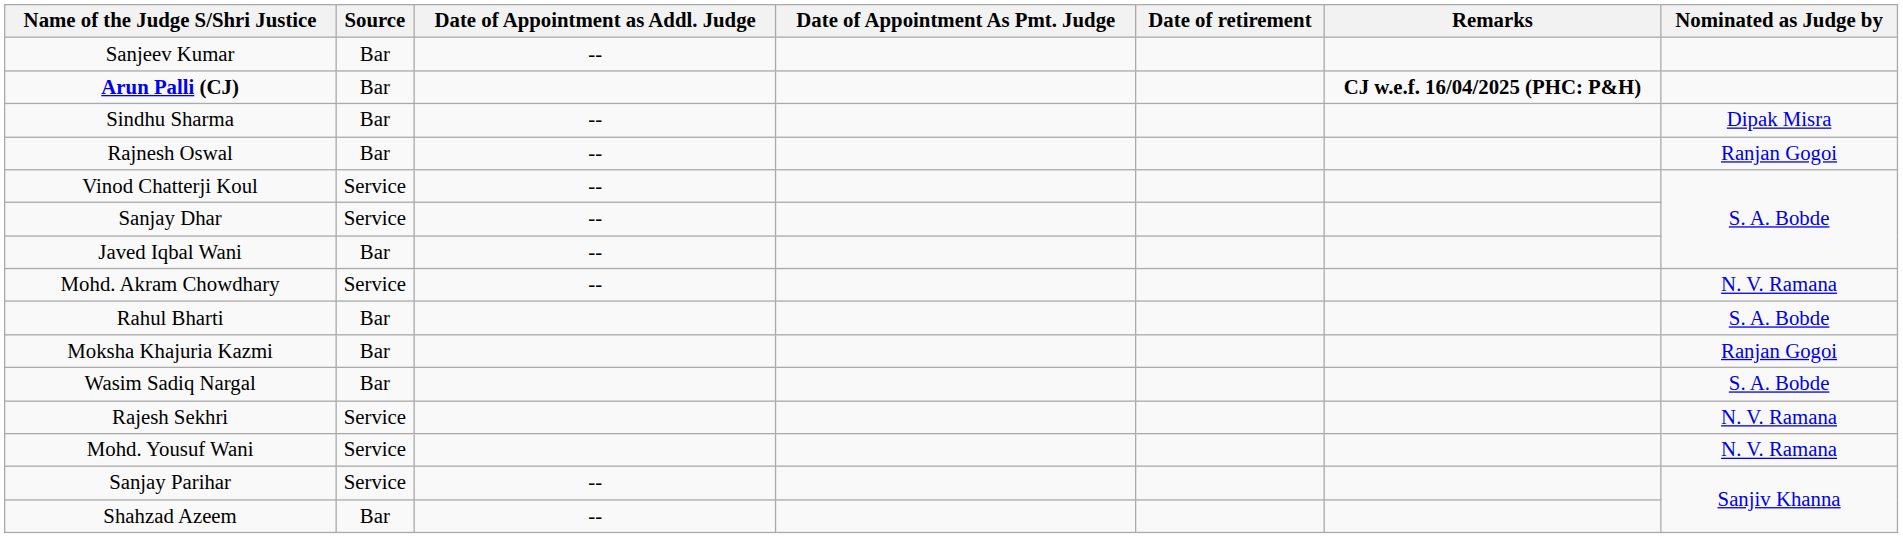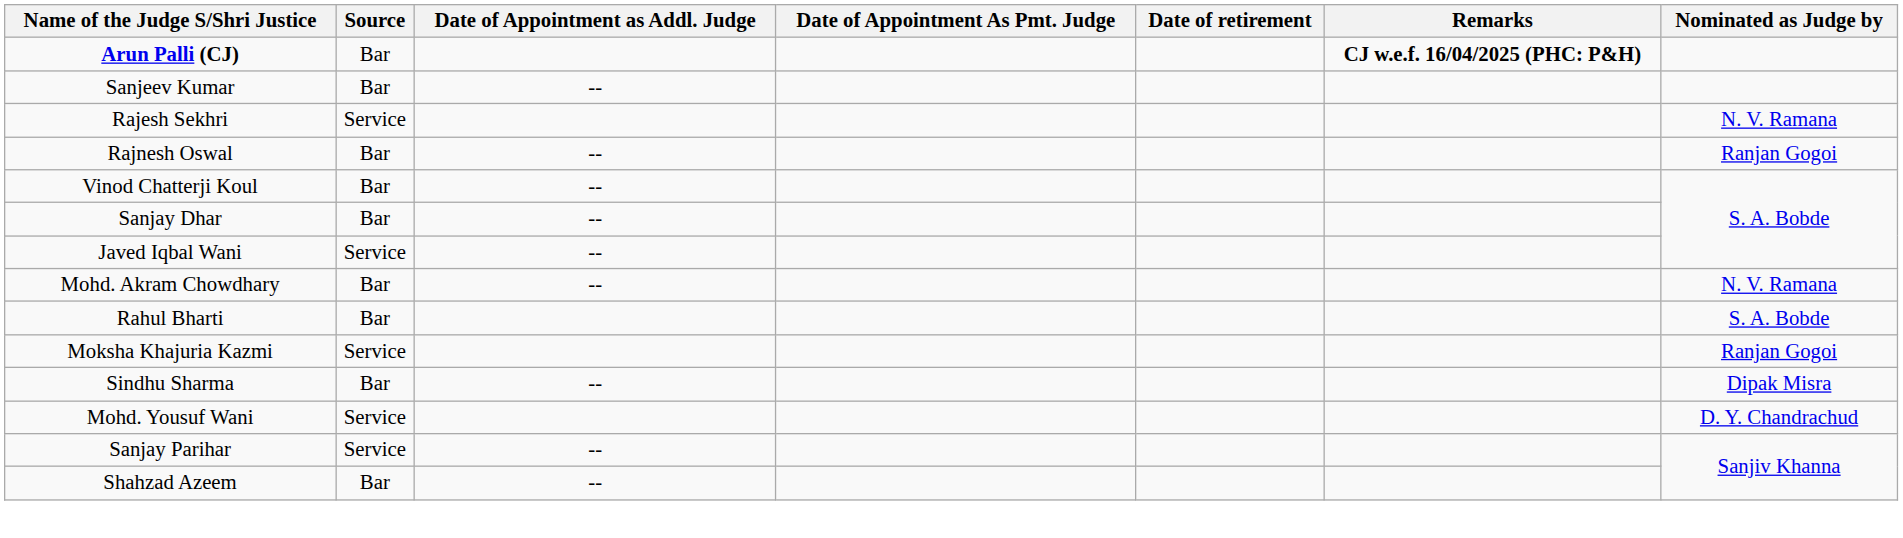rows swapped: Arun Palli (CJ) <-> Sanjeev Kumar
rows swapped: Sindhu Sharma <-> Rajesh Sekhri
Vinod Chatterji Koul | Source: Service -> Bar
Sanjay Dhar | Source: Service -> Bar
Javed Iqbal Wani | Source: Bar -> Service
Mohd. Akram Chowdhary | Source: Service -> Bar
Moksha Khajuria Kazmi | Source: Bar -> Service
- row: Wasim Sadiq Nargal | Bar | S. A. Bobde
Mohd. Yousuf Wani | Nominated as Judge by: N. V. Ramana -> D. Y. Chandrachud
